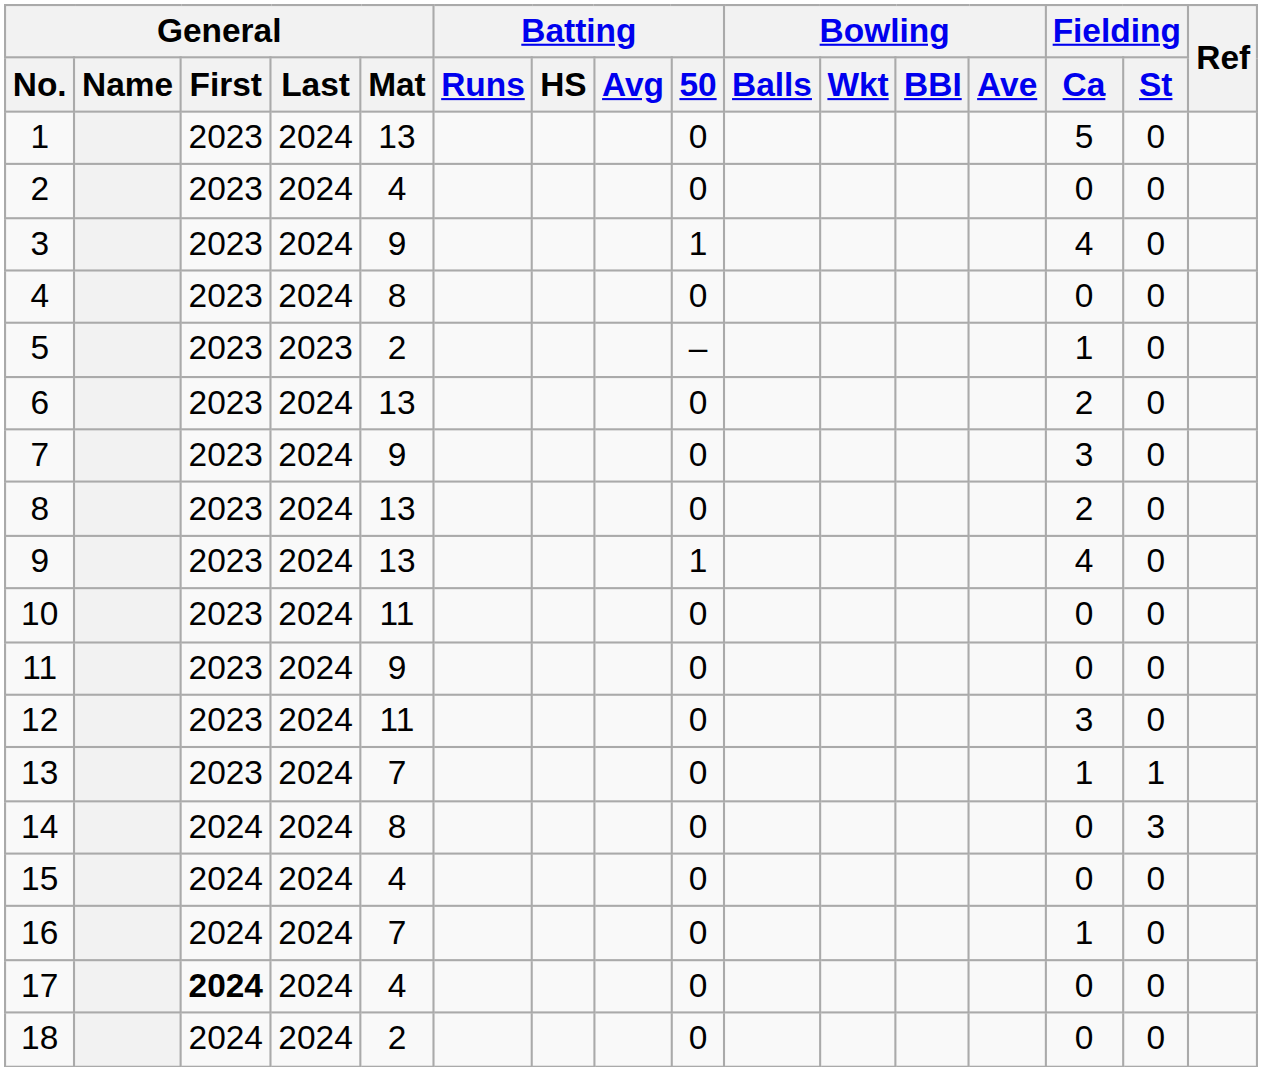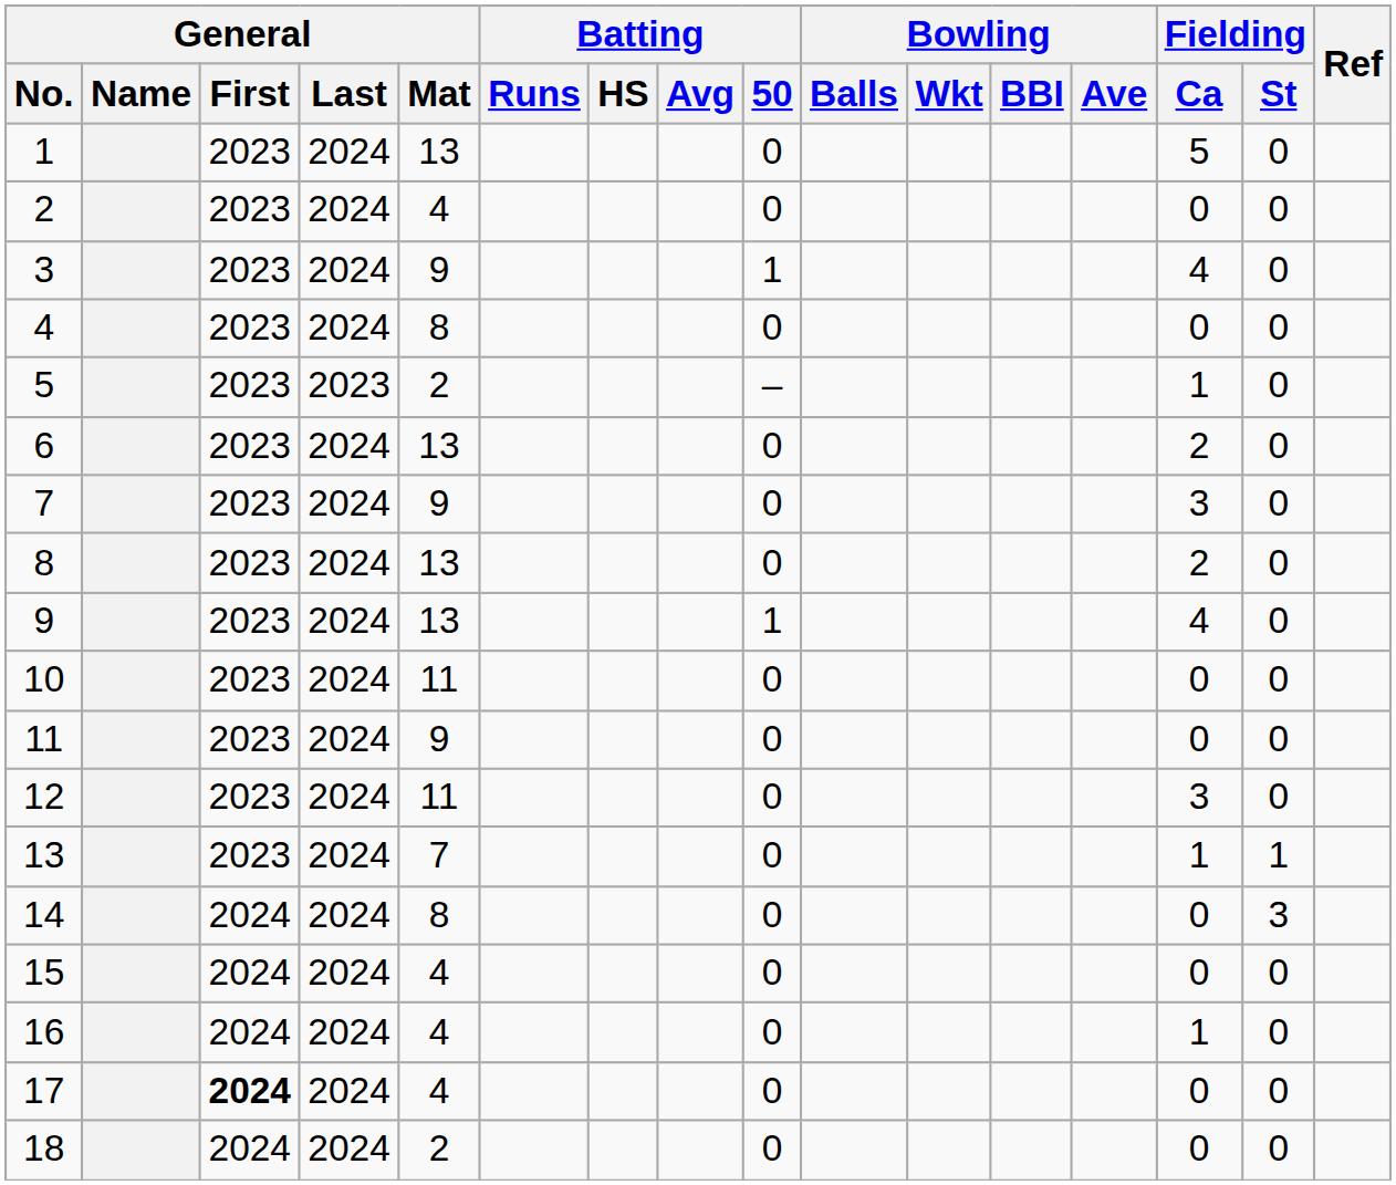16 | General / Mat: 7 -> 4
